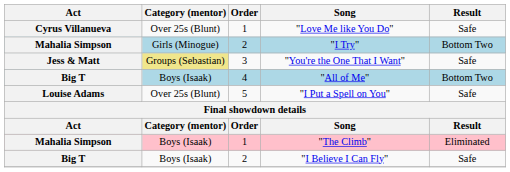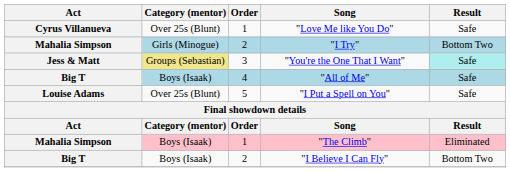"You're the One That I Want" | Result: no background -> paleturquoise background
"All of Me" | Result: Bottom Two -> Safe
"I Believe I Can Fly" | Result: Safe -> Bottom Two
